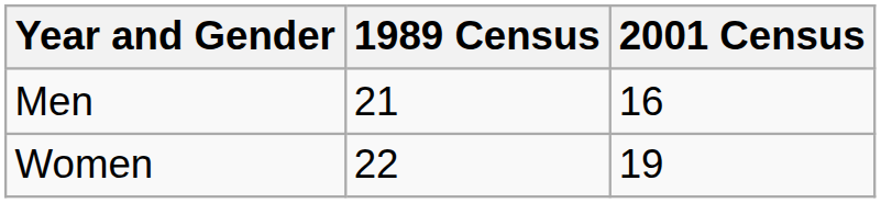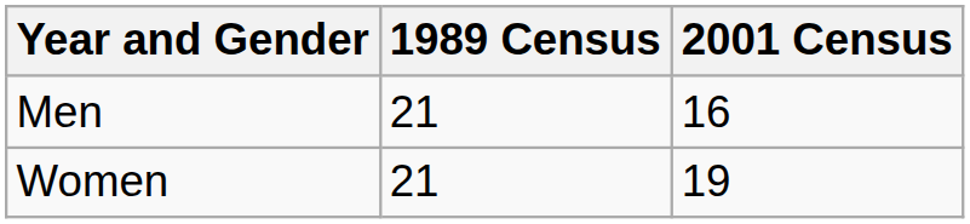Women | 1989 Census: 22 -> 21
